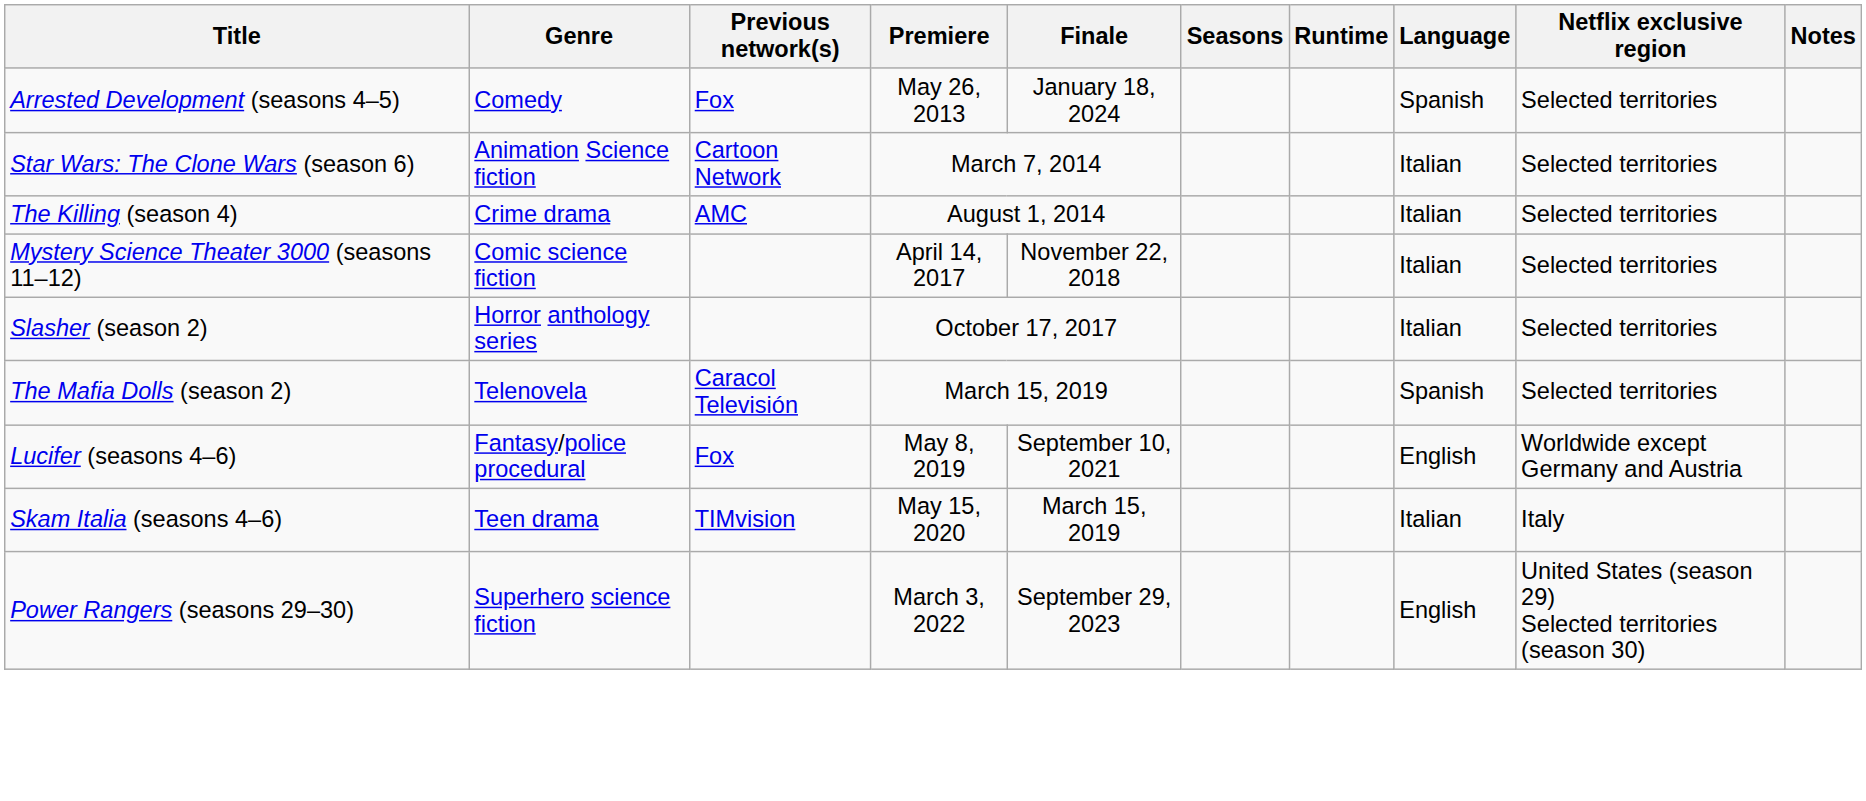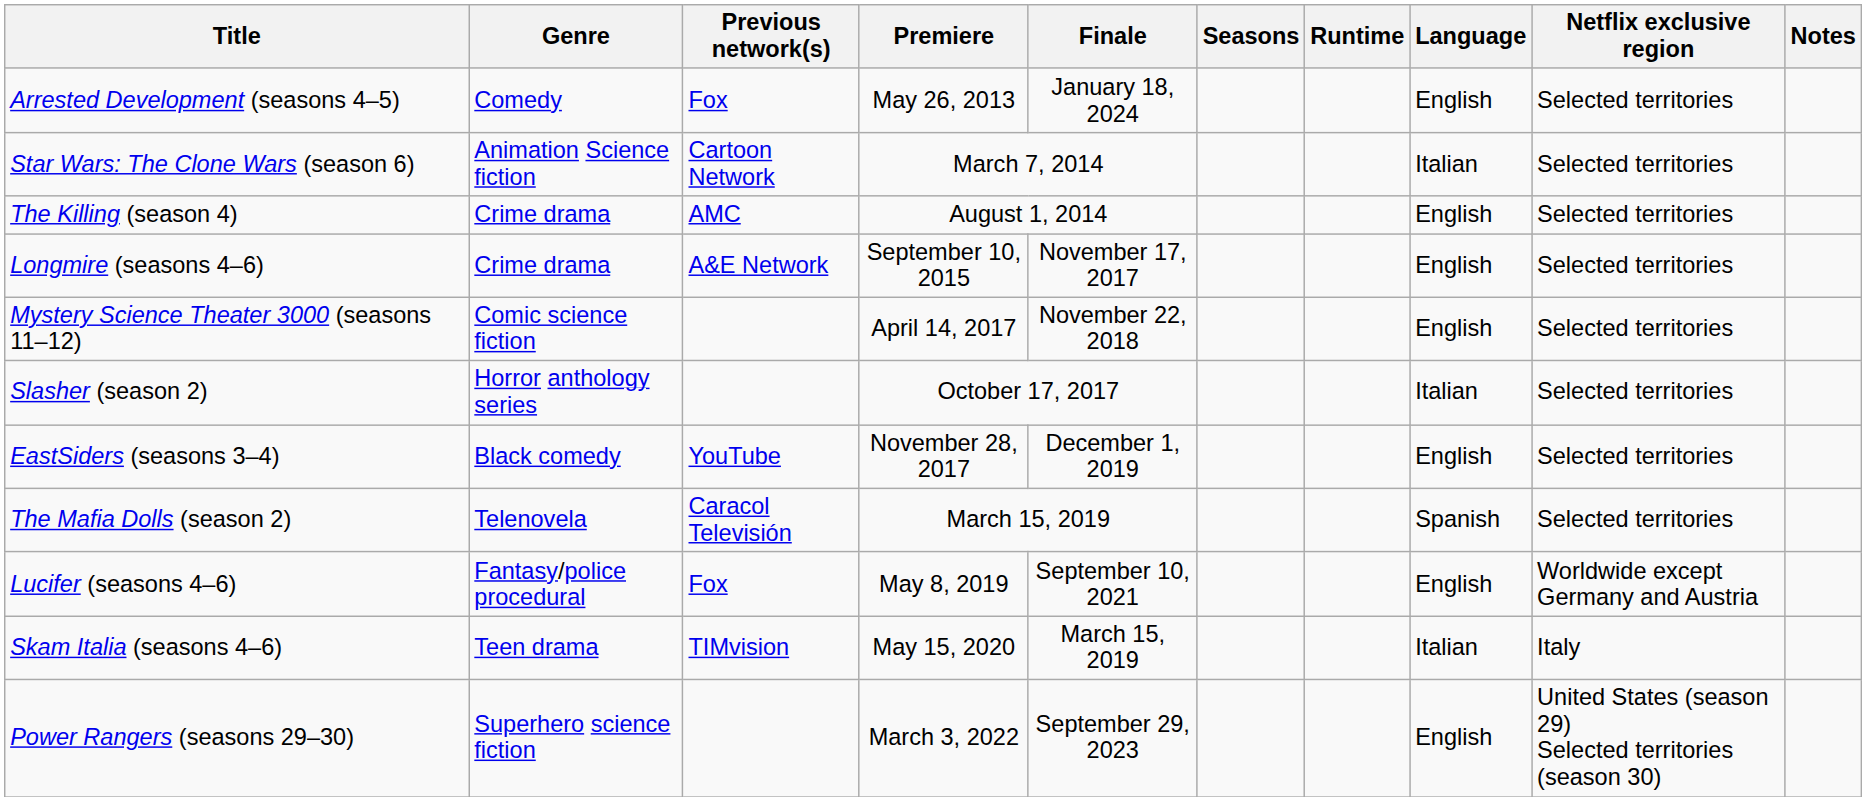Arrested Development (seasons 4–5) | Language: Spanish -> English
The Killing (season 4) | Language: Italian -> English
+ row: Longmire (seasons 4–6) | Crime drama | A&E Network | September 10, 2015 | November 17, 2017 | English | Selected territories
Mystery Science Theater 3000 (seasons 11–12) | Language: Italian -> English
+ row: EastSiders (seasons 3–4) | Black comedy | YouTube | November 28, 2017 | December 1, 2019 | English | Selected territories
